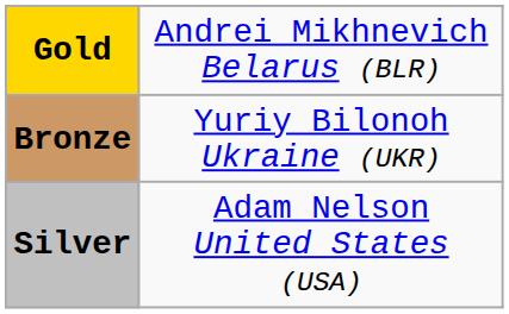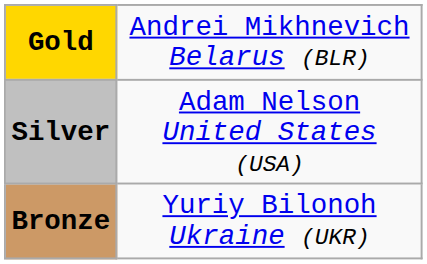rows swapped: Silver <-> Bronze
